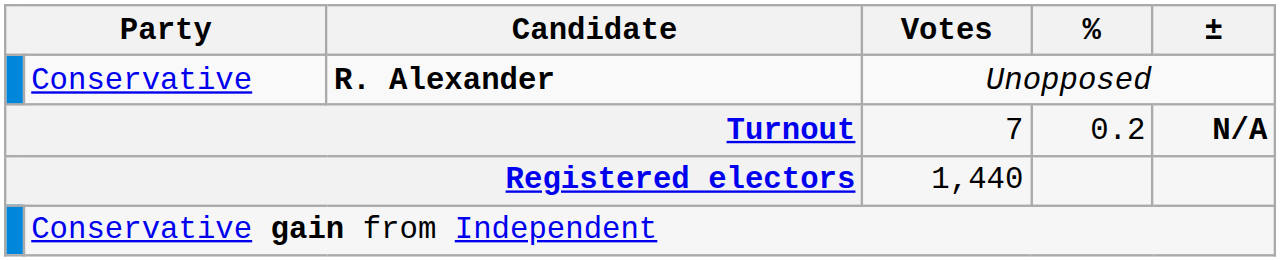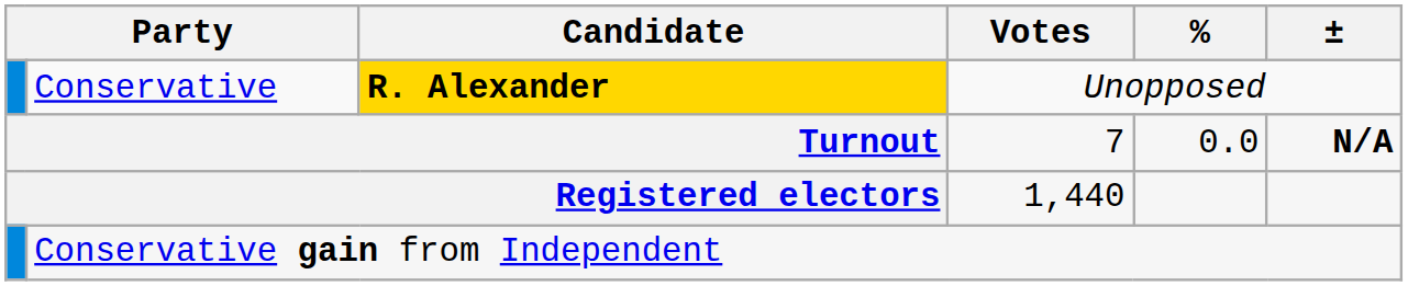Conservative | Candidate: no background -> gold background
Turnout | %: 0.2 -> 0.0
